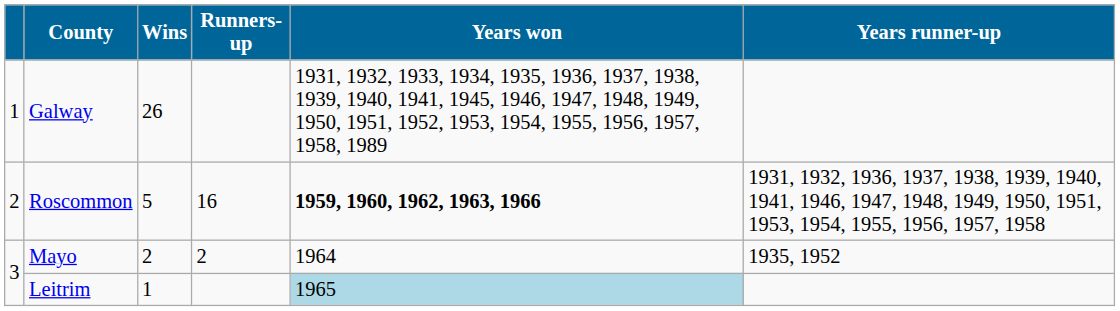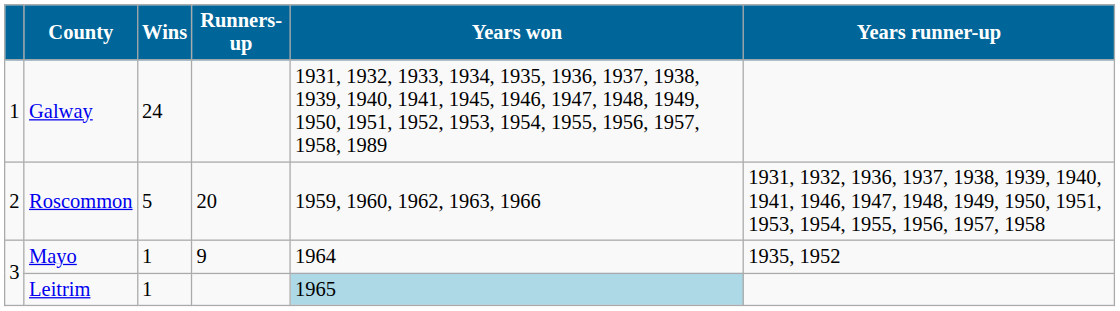Galway | Wins: 26 -> 24
Roscommon | Runners-up: 16 -> 20
Roscommon | Years won: bold -> normal
Mayo | Wins: 2 -> 1
Mayo | Runners-up: 2 -> 9
